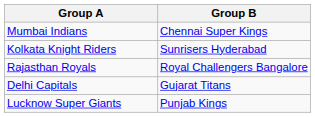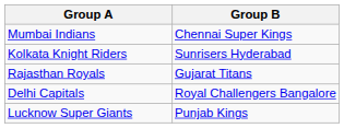Rajasthan Royals | Group B: Royal Challengers Bangalore -> Gujarat Titans
Delhi Capitals | Group B: Gujarat Titans -> Royal Challengers Bangalore
